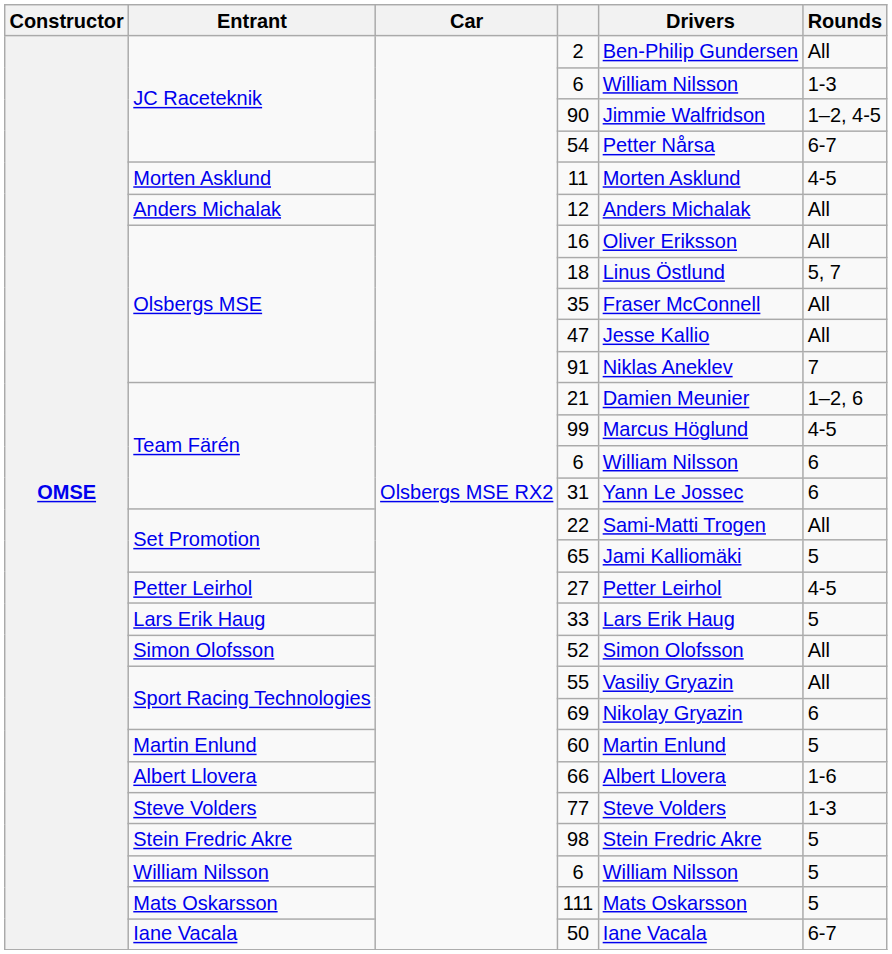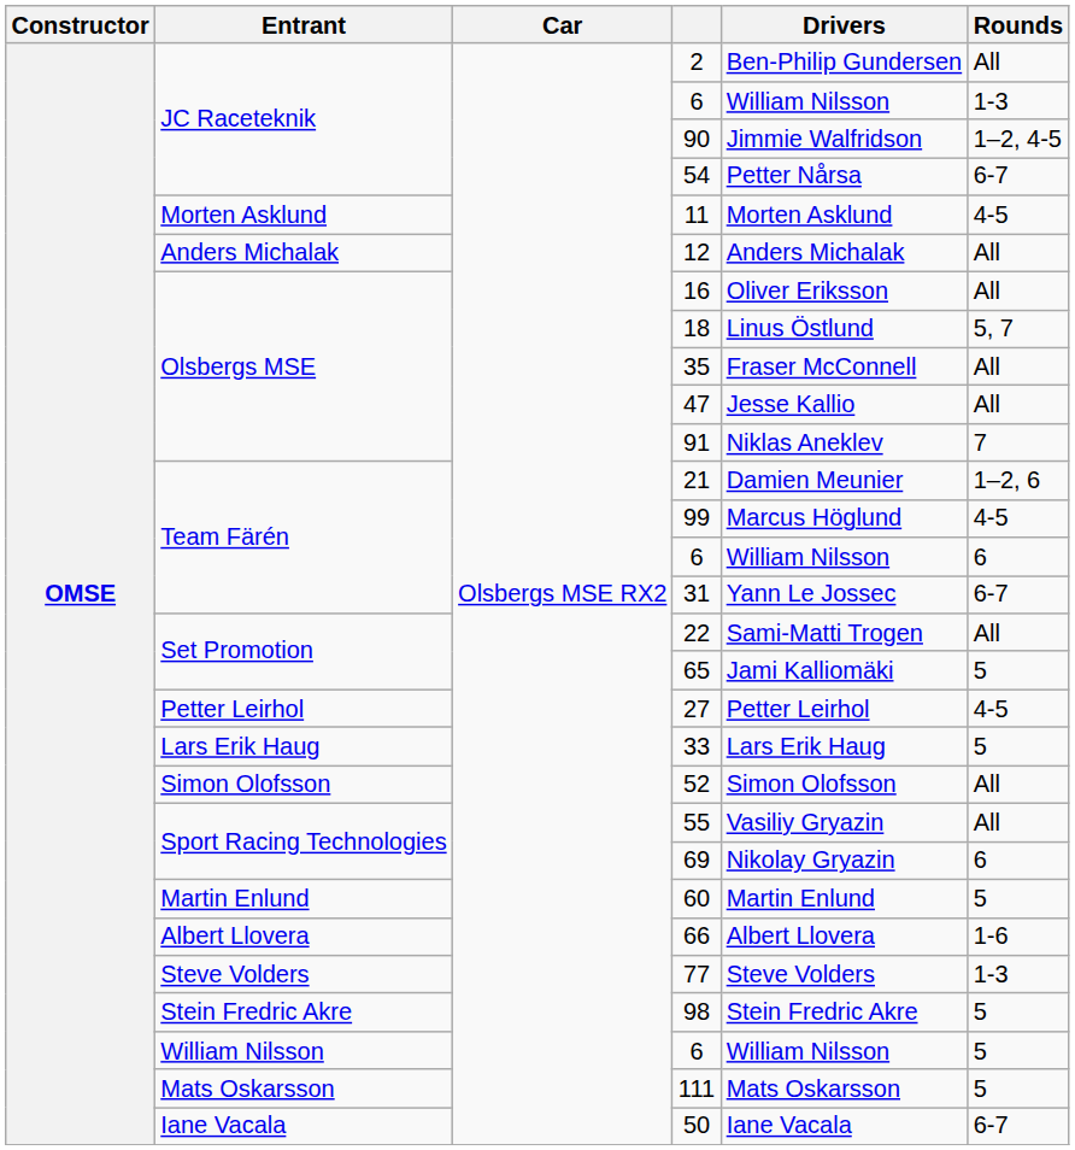31 | Rounds: 6 -> 6-7
